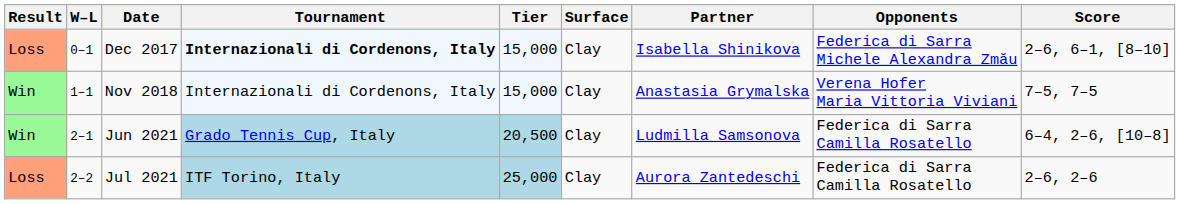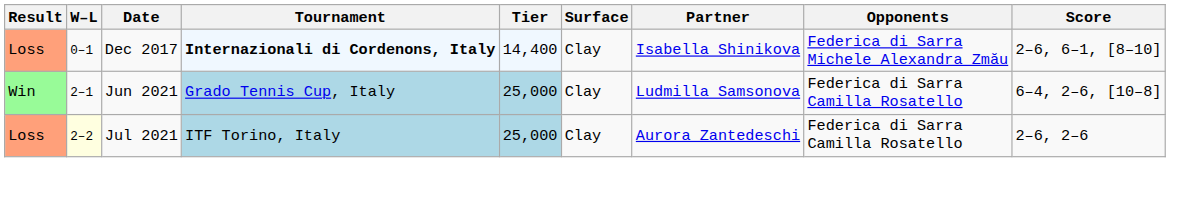Dec 2017 | Tier: 15,000 -> 14,400
- row: Win | 1–1 | Nov 2018 | Internazionali di Cordenons, Italy | 15,000 | Clay | Anastasia Grymalska | Verena Hofer Maria Vittoria Viviani | 7–5, 7–5
Jun 2021 | Tier: 20,500 -> 25,000
Jul 2021 | W–L: no background -> lightyellow background
